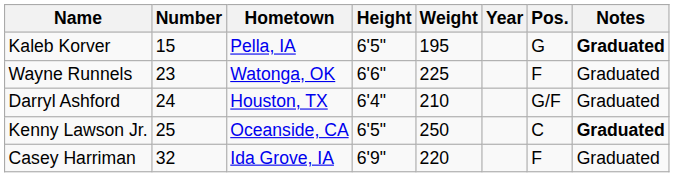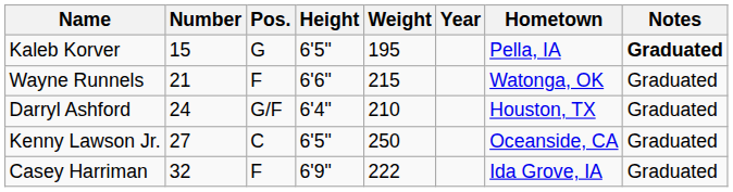columns swapped: Pos. <-> Hometown
Wayne Runnels | Number: 23 -> 21
Wayne Runnels | Weight: 225 -> 215
Kenny Lawson Jr. | Number: 25 -> 27
Kenny Lawson Jr. | Notes: bold -> normal
Casey Harriman | Weight: 220 -> 222
